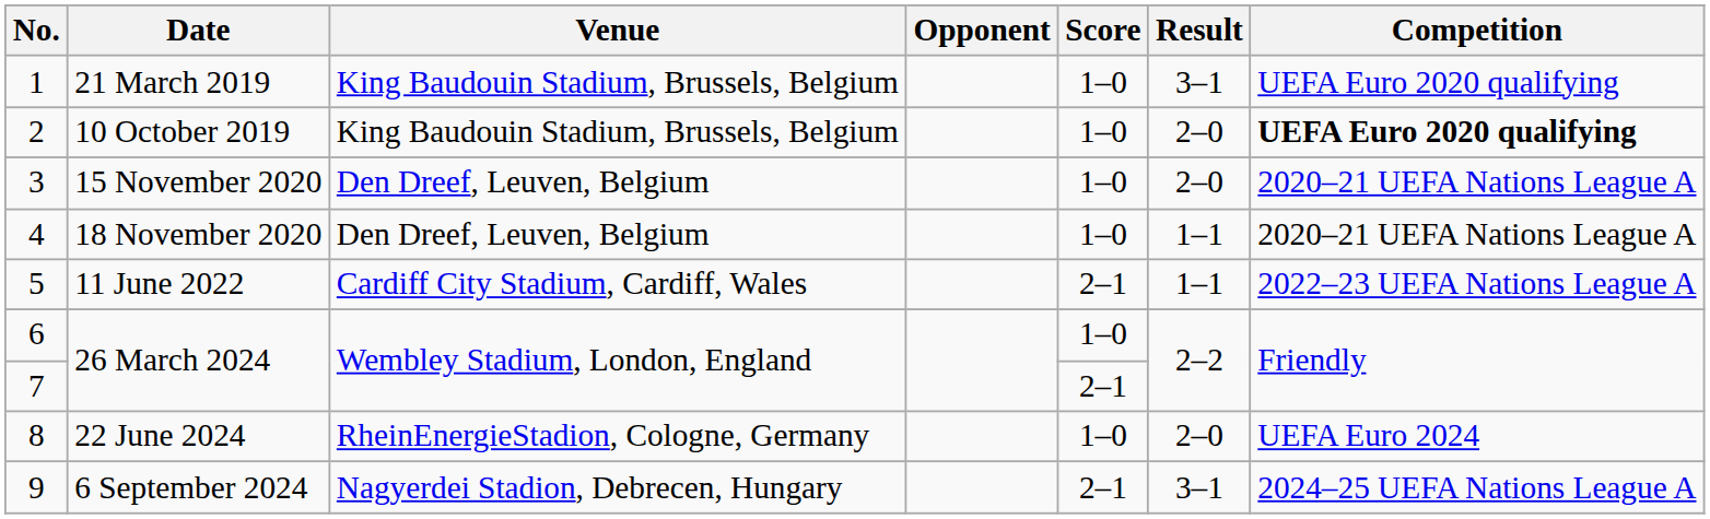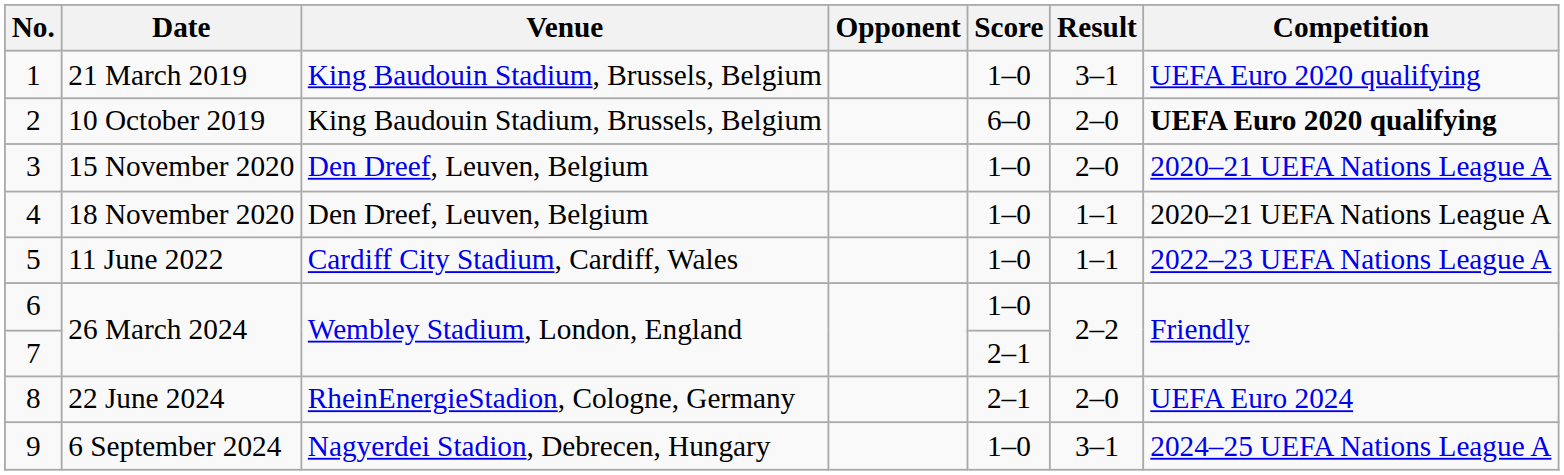2 | Score: 1–0 -> 6–0
5 | Score: 2–1 -> 1–0
8 | Score: 1–0 -> 2–1
9 | Score: 2–1 -> 1–0
